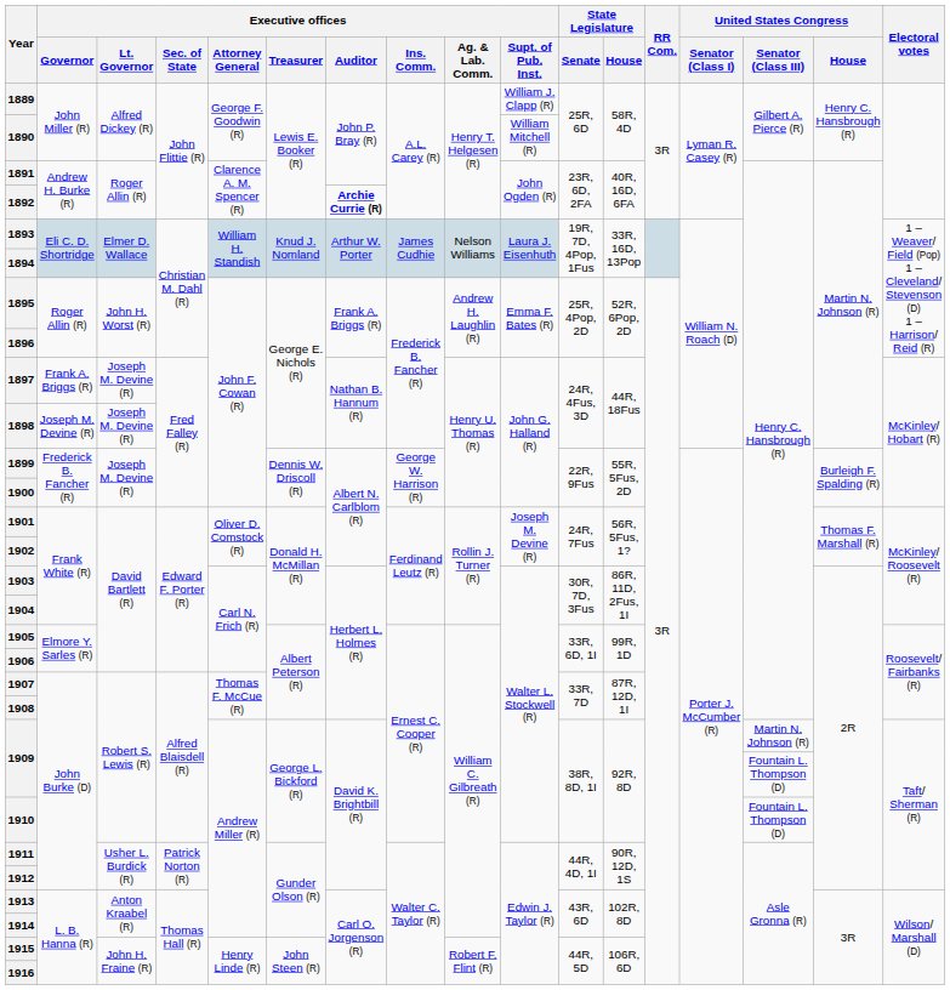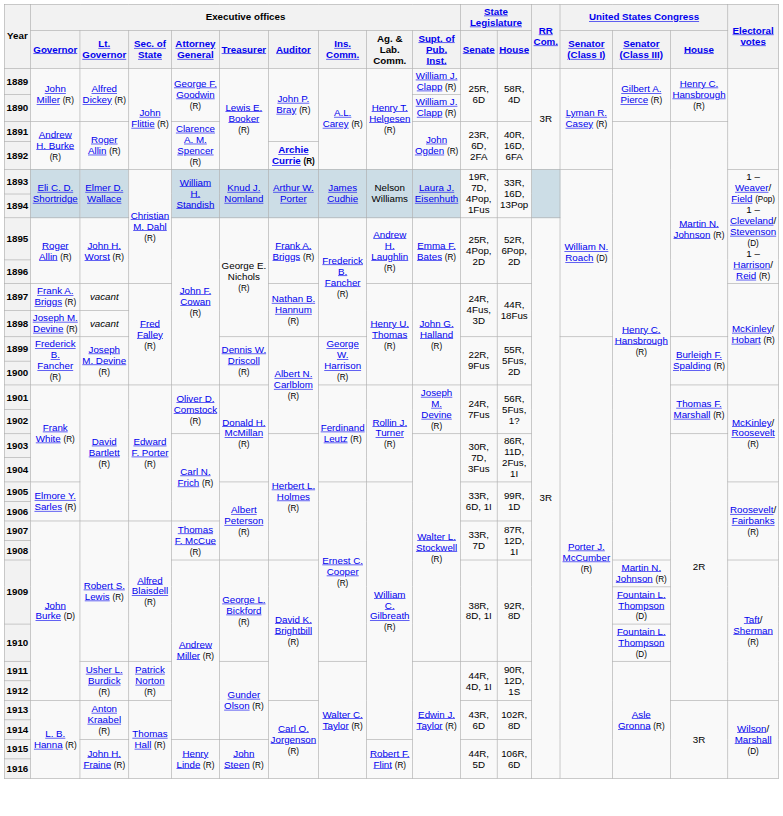1890 | Executive offices / Supt. of Pub. Inst.: William Mitchell (R) -> William J. Clapp (R)
1897 | Executive offices / Lt. Governor: Joseph M. Devine (R) -> vacant
1898 | Executive offices / Lt. Governor: Joseph M. Devine (R) -> vacant
